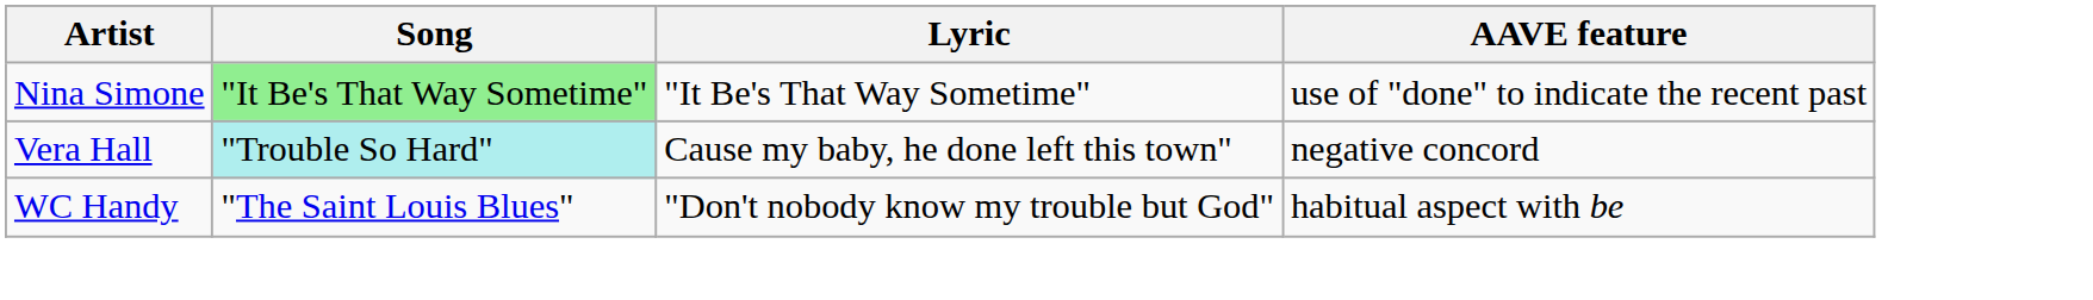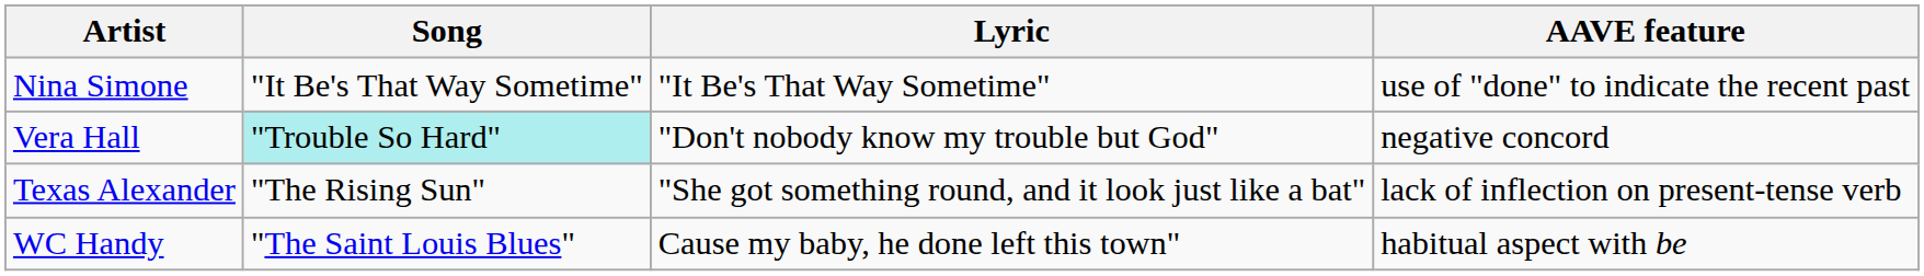Nina Simone | Song: lightgreen background -> no background
Vera Hall | Lyric: Cause my baby, he done left this town" -> "Don't nobody know my trouble but God"
+ row: Texas Alexander | "The Rising Sun" | "She got something round, and it look just like a bat" | lack of inflection on present-tense verb
WC Handy | Lyric: "Don't nobody know my trouble but God" -> Cause my baby, he done left this town"
